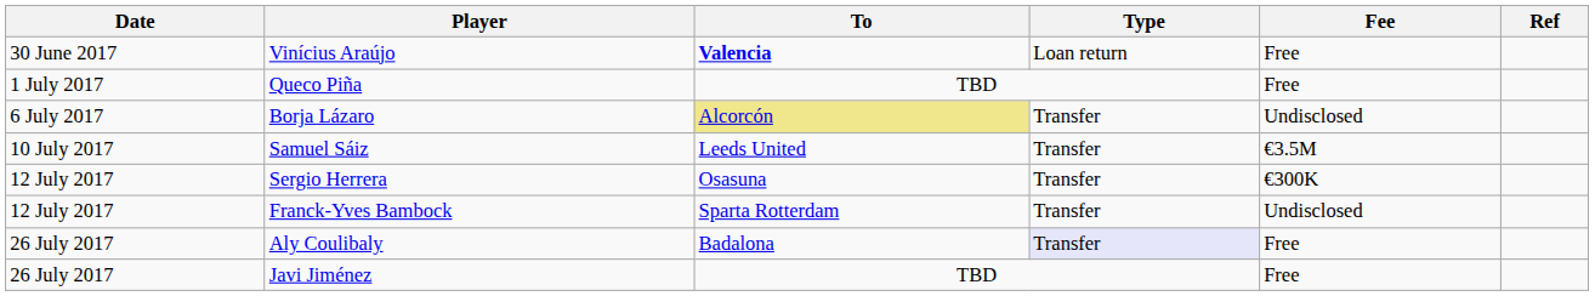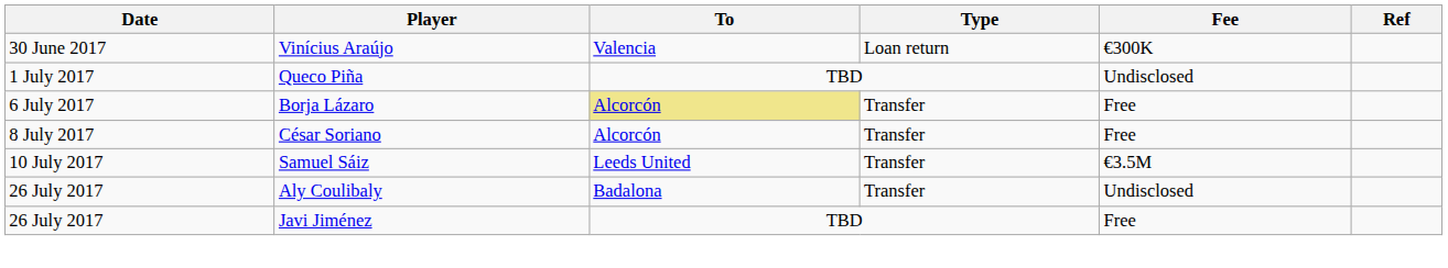Vinícius Araújo | To: bold -> normal
Vinícius Araújo | Fee: Free -> €300K
Queco Piña | Fee: Free -> Undisclosed
Borja Lázaro | Fee: Undisclosed -> Free
+ row: 8 July 2017 | César Soriano | Alcorcón | Transfer | Free
- row: 12 July 2017 | Sergio Herrera | Osasuna | Transfer | €300K
- row: 12 July 2017 | Franck-Yves Bambock | Sparta Rotterdam | Transfer | Undisclosed
Aly Coulibaly | Type: lavender background -> no background
Aly Coulibaly | Fee: Free -> Undisclosed
